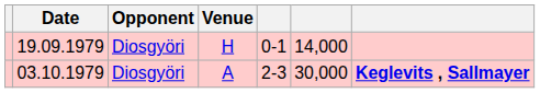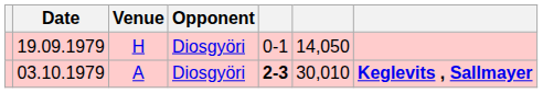columns swapped: Venue <-> Opponent
19.09.1979 | column 6: 14,000 -> 14,050
03.10.1979 | column 5: normal -> bold
03.10.1979 | column 6: 30,000 -> 30,010
